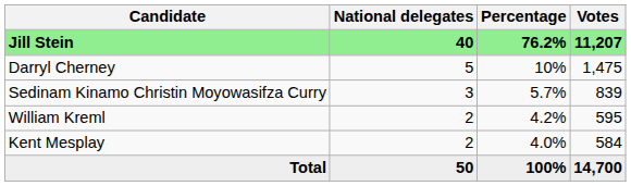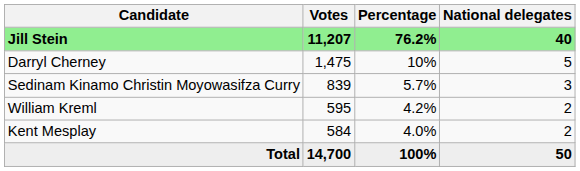columns swapped: Votes <-> National delegates
